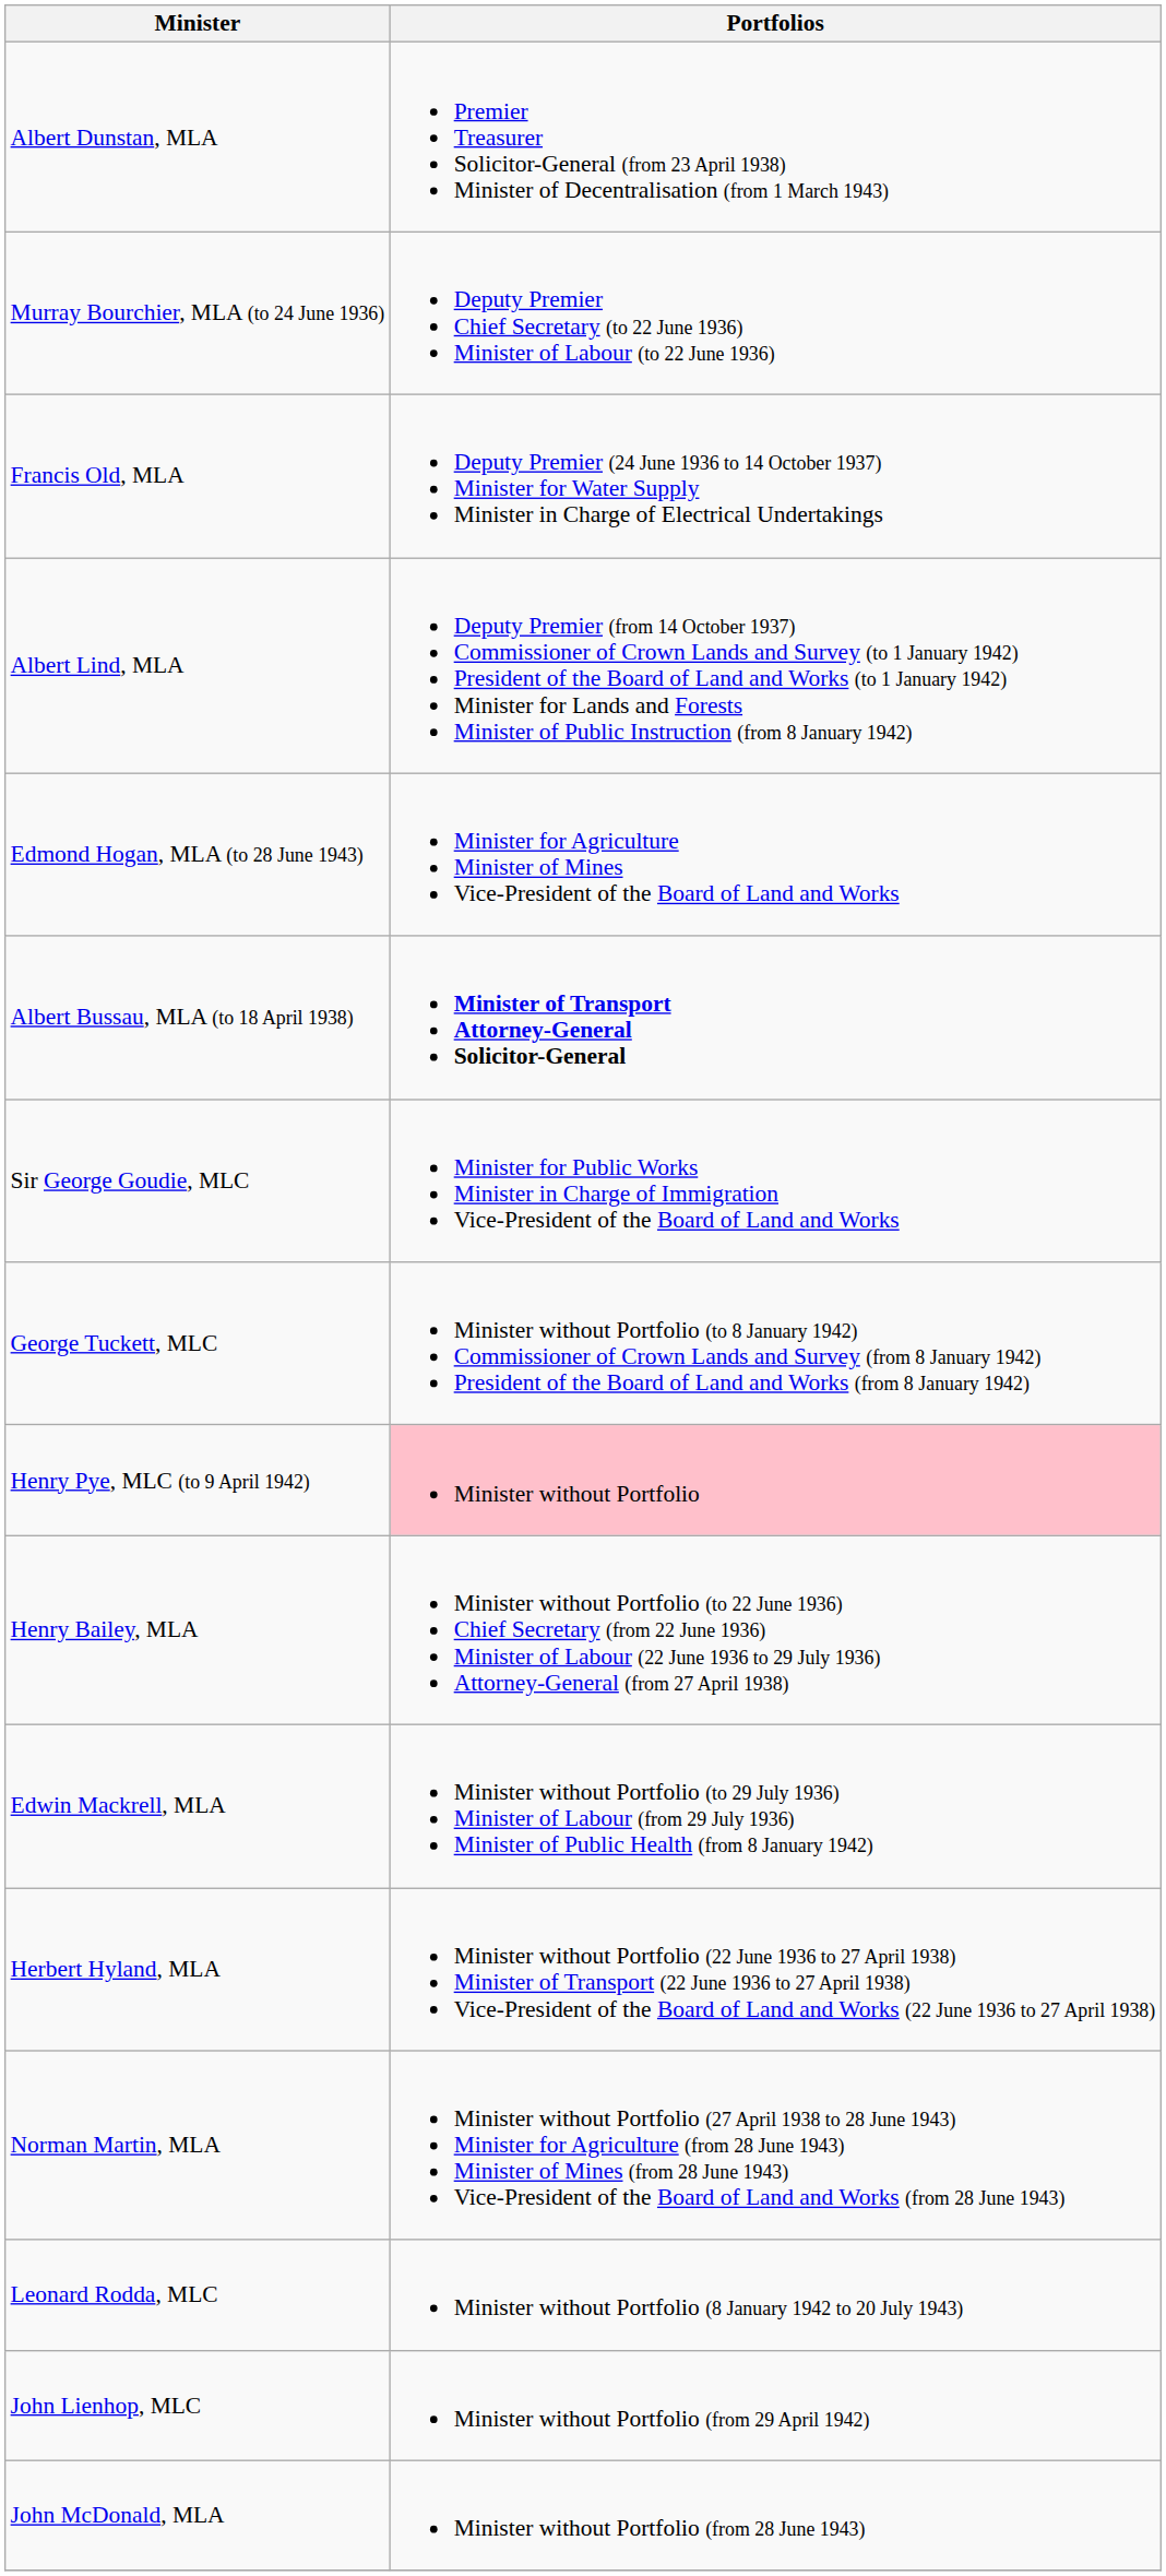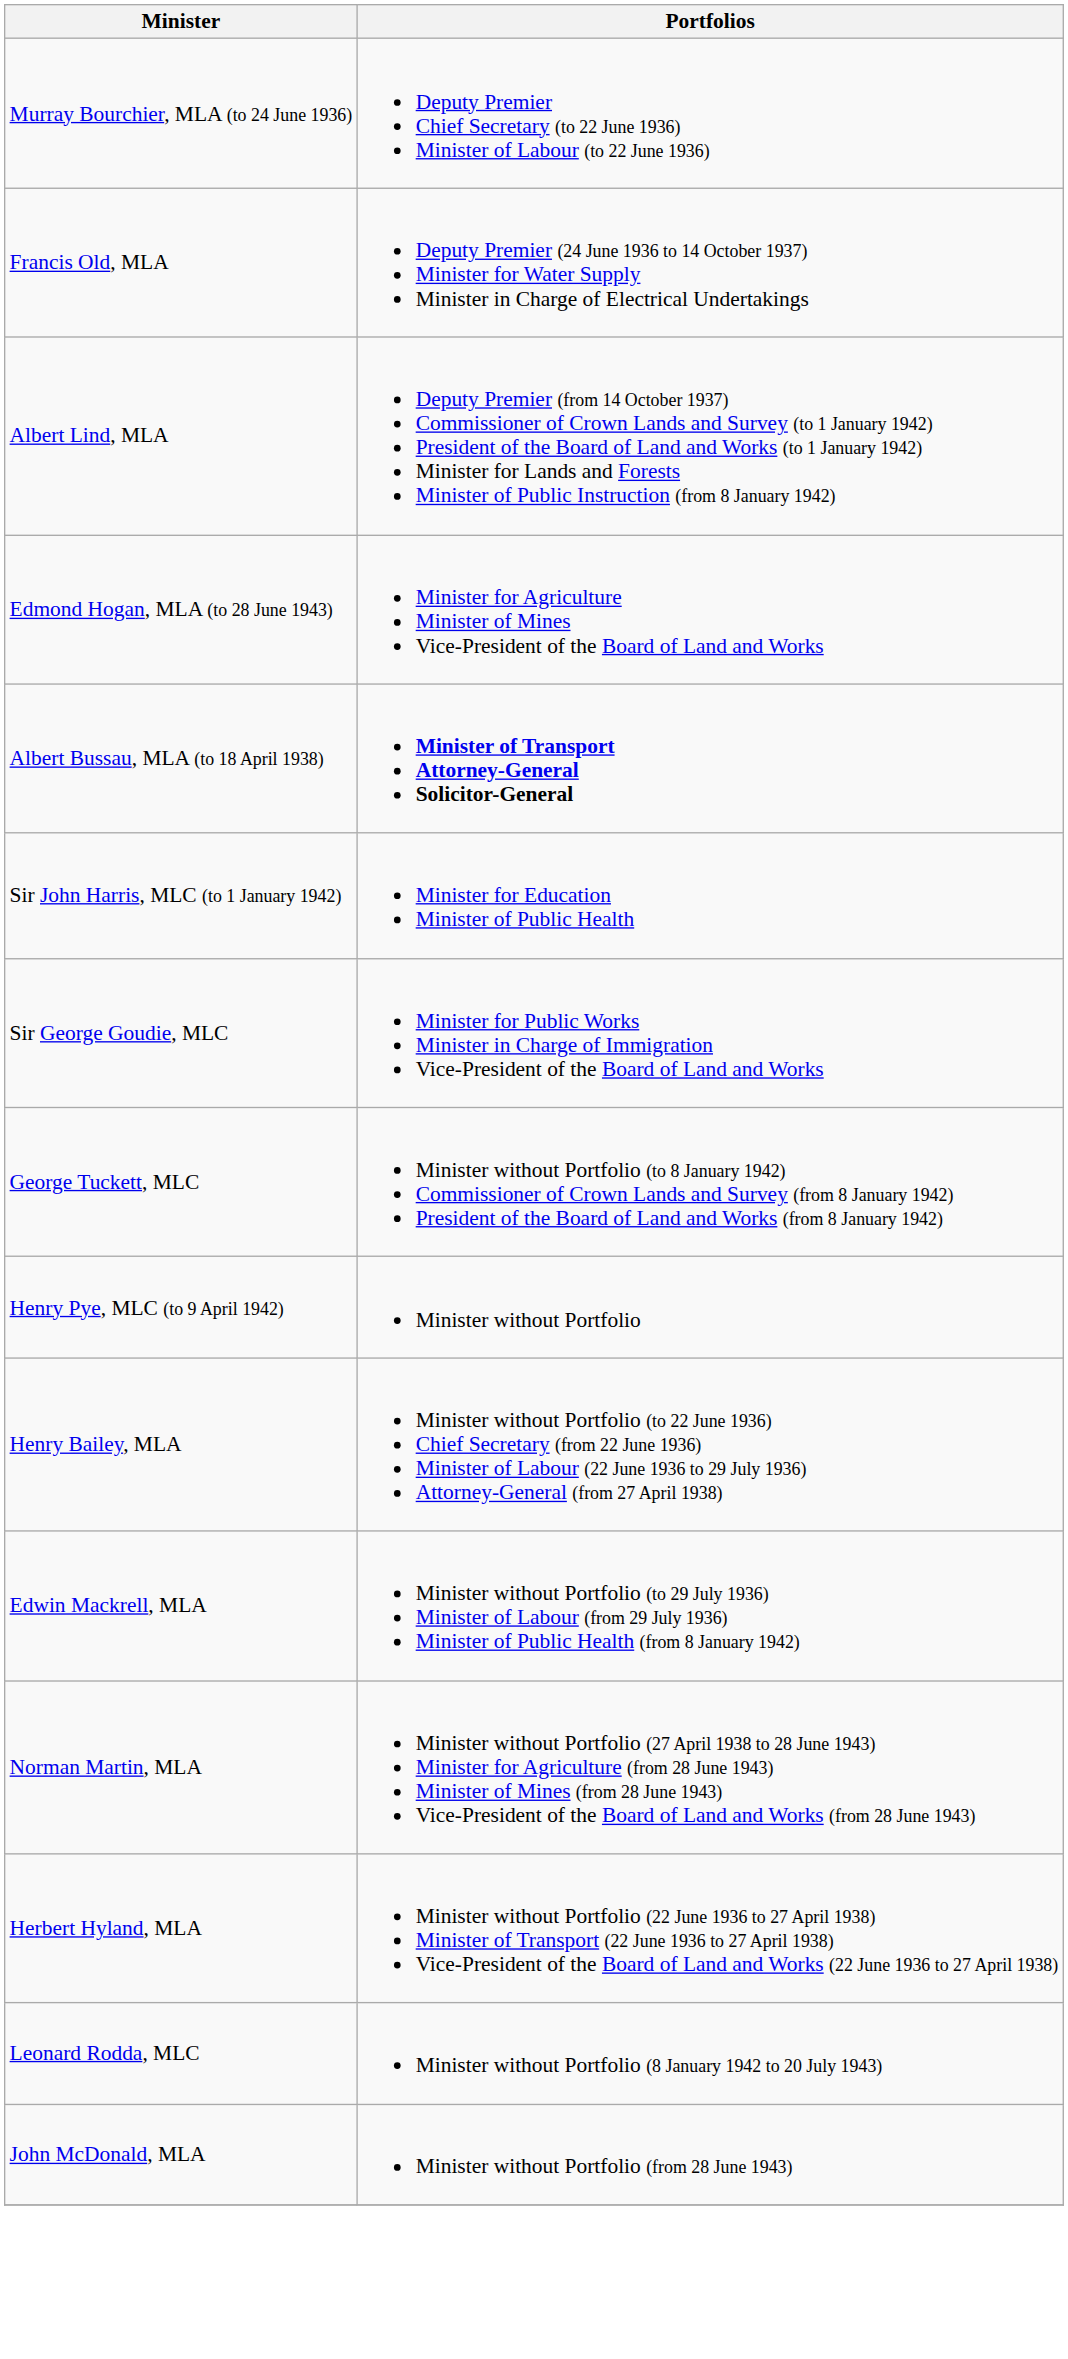- row: Albert Dunstan, MLA | Premier Treasurer Solicitor-General (from 23 April 1938) Minister of Decentralisation (from 1 March 1943)
+ row: Sir John Harris, MLC (to 1 January 1942) | Minister for Education Minister of Public Health
Henry Pye, MLC (to 9 April 1942) | Portfolios: pink background -> no background
rows swapped: Herbert Hyland, MLA <-> Norman Martin, MLA
- row: John Lienhop, MLC | Minister without Portfolio (from 29 April 1942)
